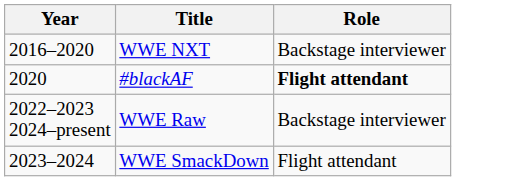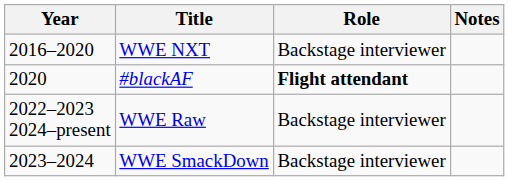+ column: Notes
WWE SmackDown | Role: Flight attendant -> Backstage interviewer
